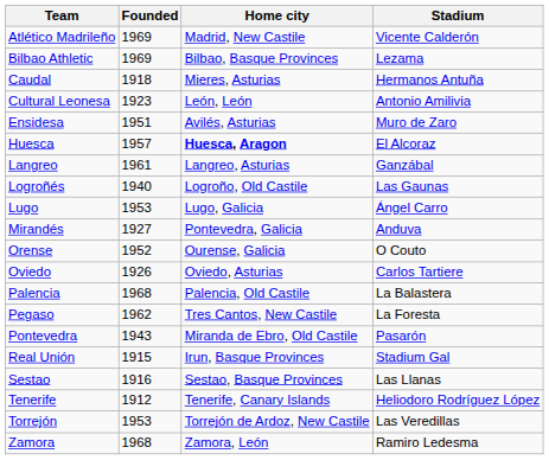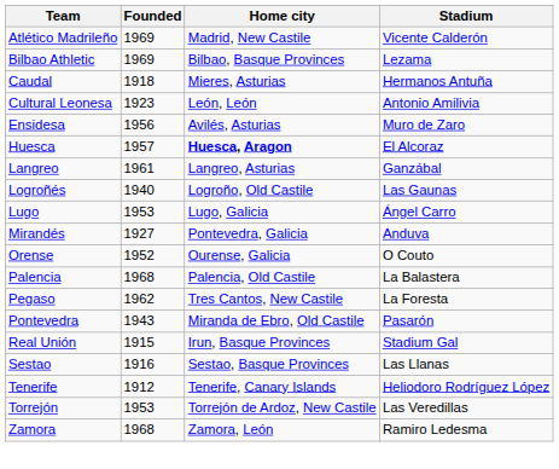Ensidesa | Founded: 1951 -> 1956
- row: Oviedo | 1926 | Oviedo, Asturias | Carlos Tartiere
